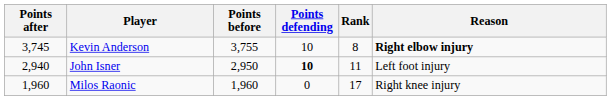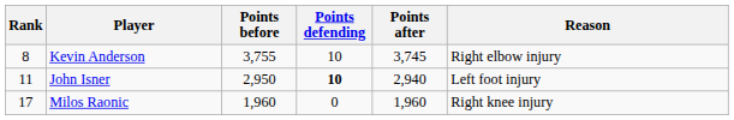columns swapped: Rank <-> Points after
Kevin Anderson | Reason: bold -> normal
